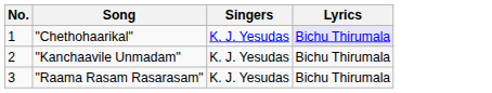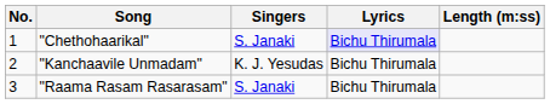+ column: Length (m:ss)
"Chethohaarikal" | Singers: K. J. Yesudas -> S. Janaki
"Raama Rasam Rasarasam" | Singers: K. J. Yesudas -> S. Janaki
